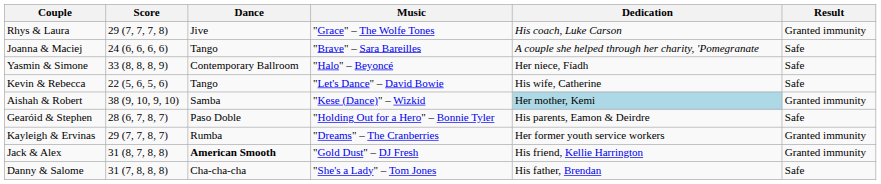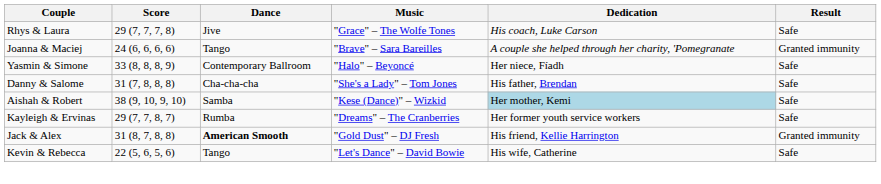Rhys & Laura | Result: Granted immunity -> Safe
Joanna & Maciej | Result: Safe -> Granted immunity
rows swapped: Kevin & Rebecca <-> Danny & Salome
Aishah & Robert | Result: Granted immunity -> Safe
- row: Gearóid & Stephen | 28 (6, 7, 8, 7) | Paso Doble | "Holding Out for a Hero" – Bonnie Tyler | His parents, Eamon & Deirdre | Safe
Kayleigh & Ervinas | Result: Granted immunity -> Safe
